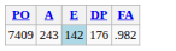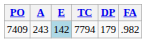+ column: TC | 7794
7409 | DP: 176 -> 179
